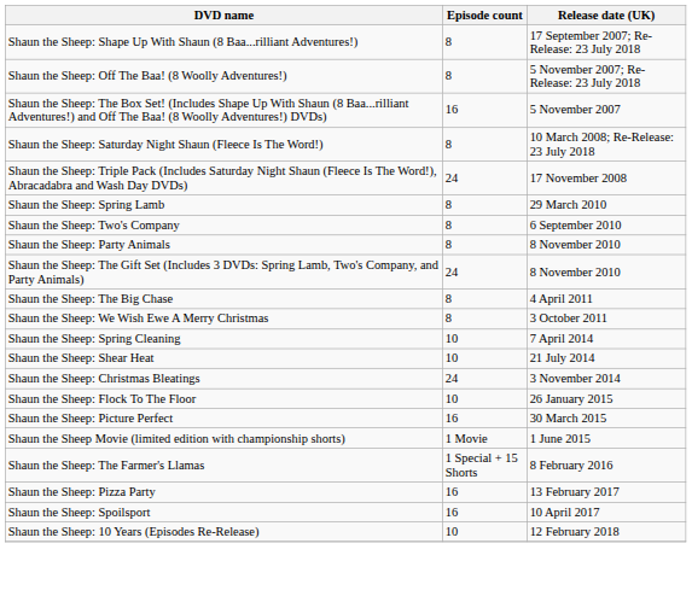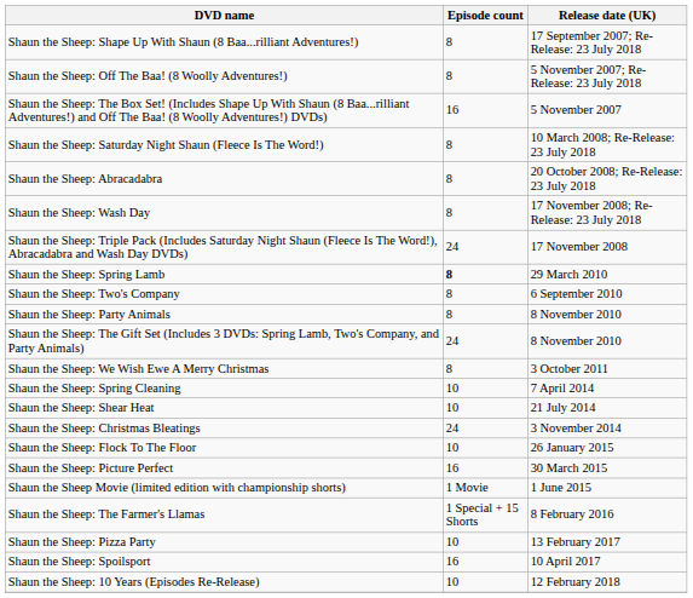+ row: Shaun the Sheep: Abracadabra | 8 | 20 October 2008; Re-Release: 23 July 2018
+ row: Shaun the Sheep: Wash Day | 8 | 17 November 2008; Re-Release: 23 July 2018
Shaun the Sheep: Spring Lamb | Episode count: normal -> bold
- row: Shaun the Sheep: The Big Chase | 8 | 4 April 2011
Shaun the Sheep: Pizza Party | Episode count: 16 -> 10
